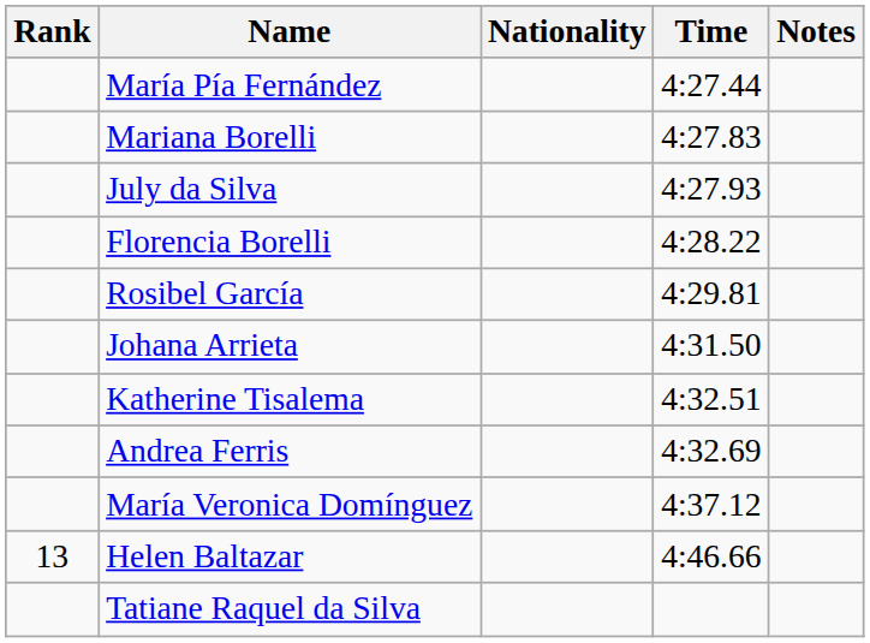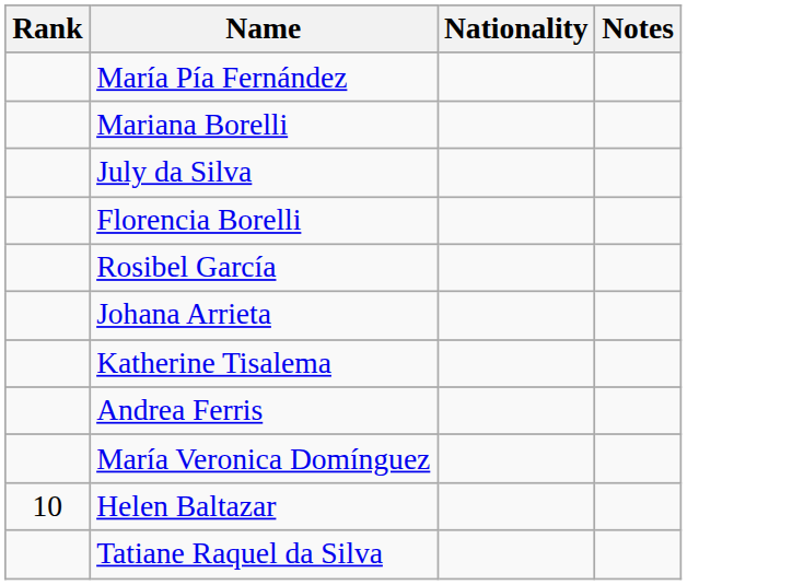- column: Time | 4:27.44 | 4:27.83 | 4:27.93 | 4:28.22 | 4:29.81 | 4:31.50 | 4:32.51 | 4:32.69 | 4:37.12 | 4:46.66
Helen Baltazar | Rank: 13 -> 10
